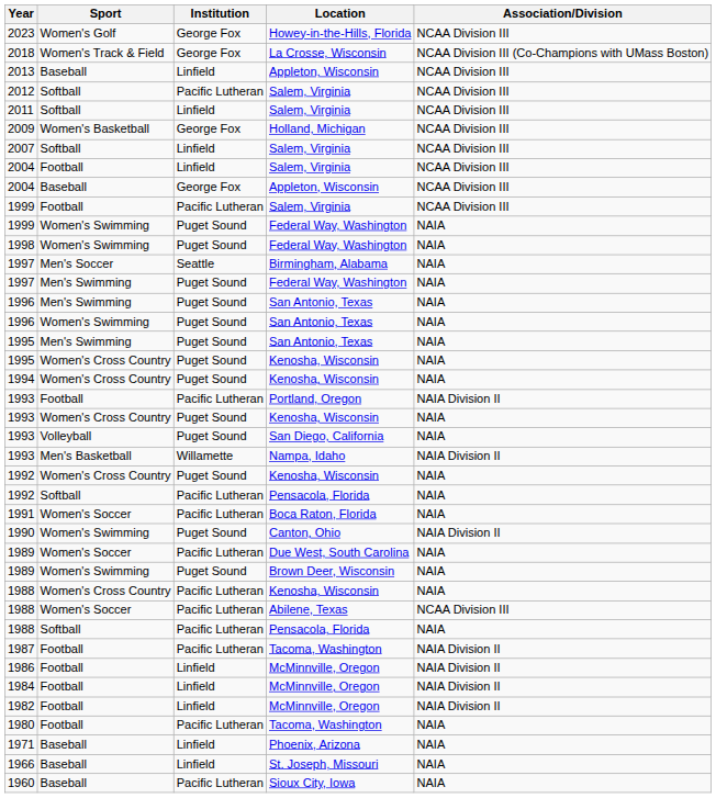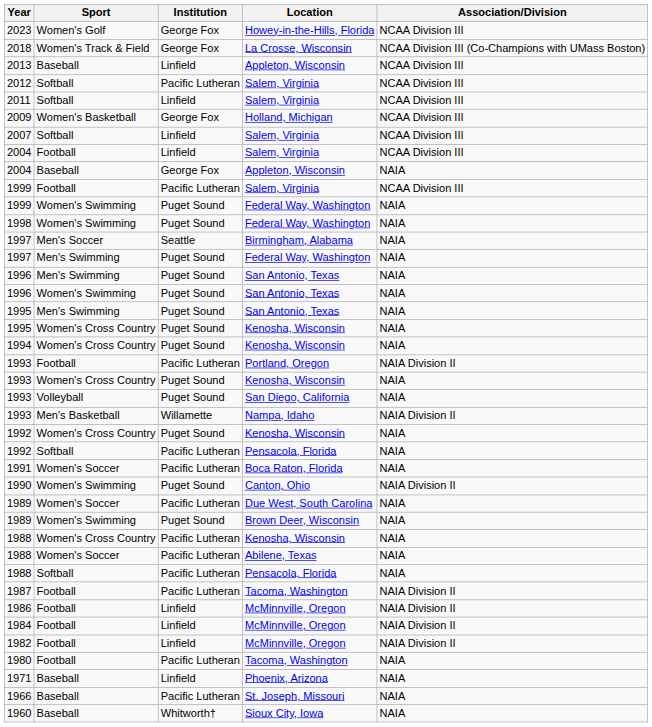2004 / Baseball | Association/Division: NCAA Division III -> NAIA
1988 / Women's Soccer | Association/Division: NCAA Division III -> NAIA
1966 | Institution: Linfield -> Pacific Lutheran
1960 | Institution: Pacific Lutheran -> Whitworth†
